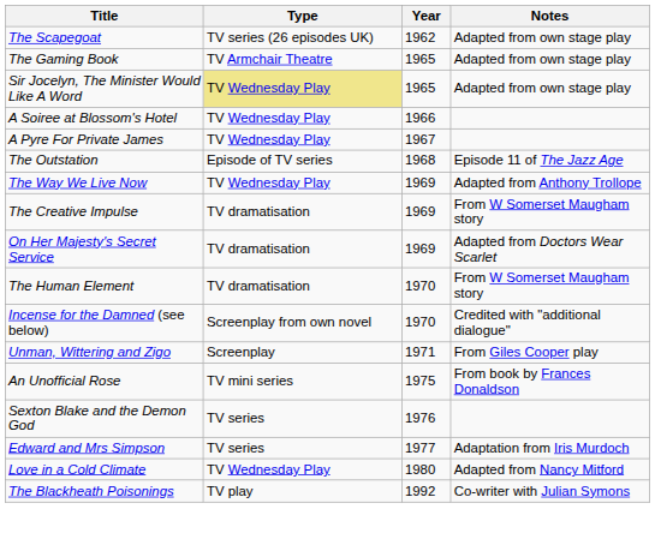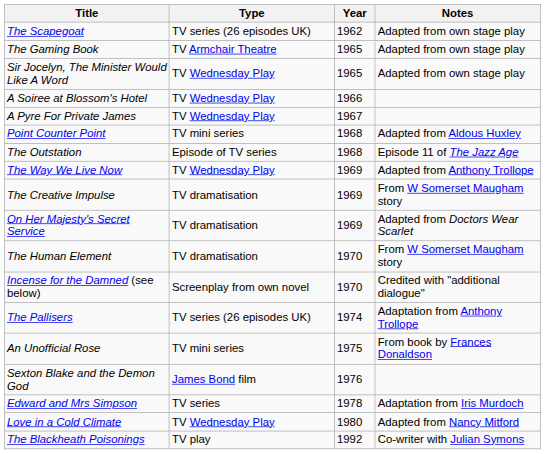Sir Jocelyn, The Minister Would Like A Word | Type: khaki background -> no background
+ row: Point Counter Point | TV mini series | 1968 | Adapted from Aldous Huxley
- row: Unman, Wittering and Zigo | Screenplay | 1971 | From Giles Cooper play
+ row: The Pallisers | TV series (26 episodes UK) | 1974 | Adaptation from Anthony Trollope
Sexton Blake and the Demon God | Type: TV series -> James Bond film
Edward and Mrs Simpson | Year: 1977 -> 1978
